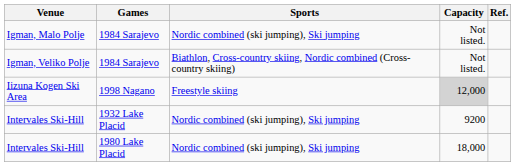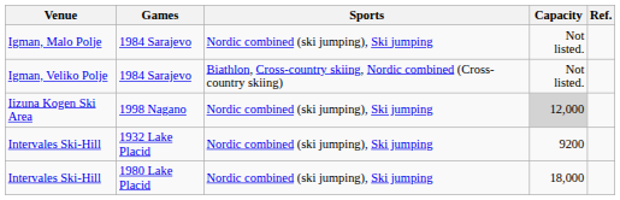Iizuna Kogen Ski Area | Sports: Freestyle skiing -> Nordic combined (ski jumping), Ski jumping
